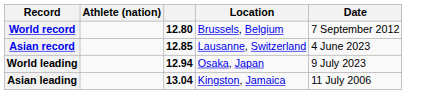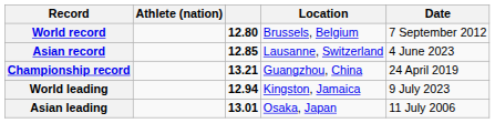+ row: Championship record | 13.21 | Guangzhou, China | 24 April 2019
World leading | Location: Osaka, Japan -> Kingston, Jamaica
Asian leading | column 3: 13.04 -> 13.01
Asian leading | Location: Kingston, Jamaica -> Osaka, Japan
